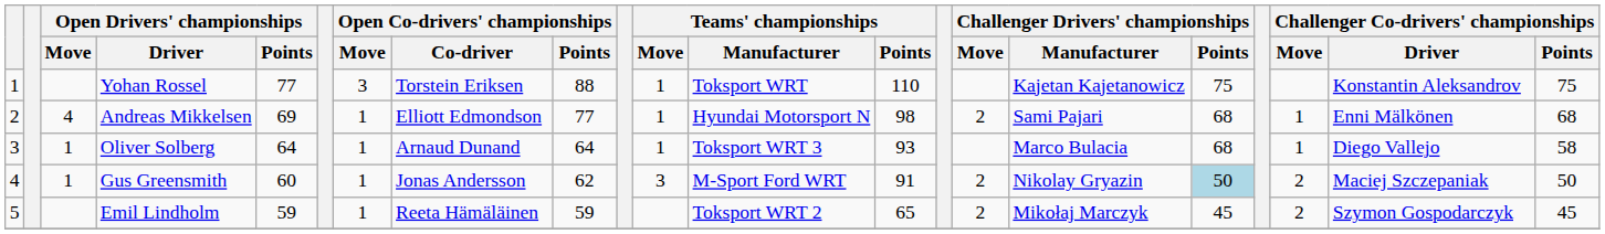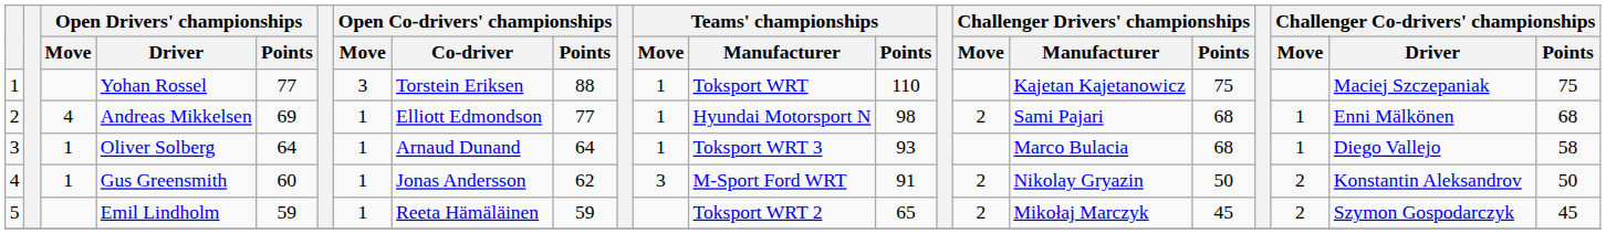Yohan Rossel | Challenger Co-drivers' championships / Driver: Konstantin Aleksandrov -> Maciej Szczepaniak
Gus Greensmith | Challenger Drivers' championships / Points: lightblue background -> no background
Gus Greensmith | Challenger Co-drivers' championships / Driver: Maciej Szczepaniak -> Konstantin Aleksandrov
